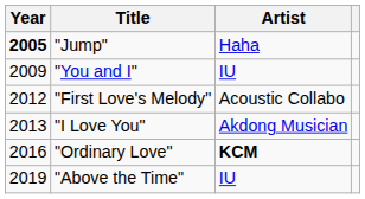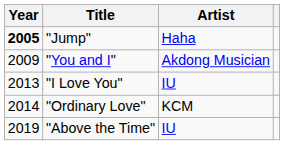"You and I" | Artist: IU -> Akdong Musician
- row: 2012 | "First Love's Melody" | Acoustic Collabo
"I Love You" | Artist: Akdong Musician -> IU
"Ordinary Love" | Year: 2016 -> 2014
"Ordinary Love" | Artist: bold -> normal
